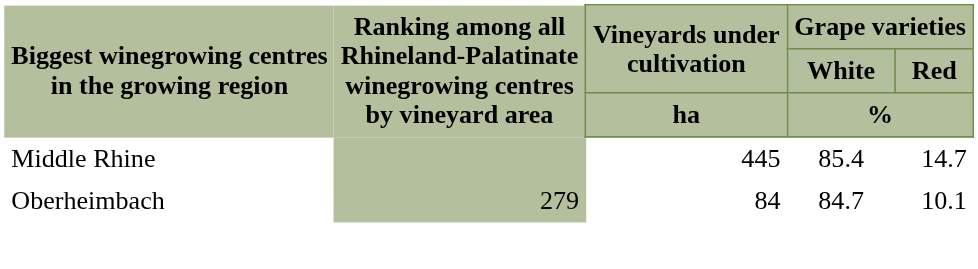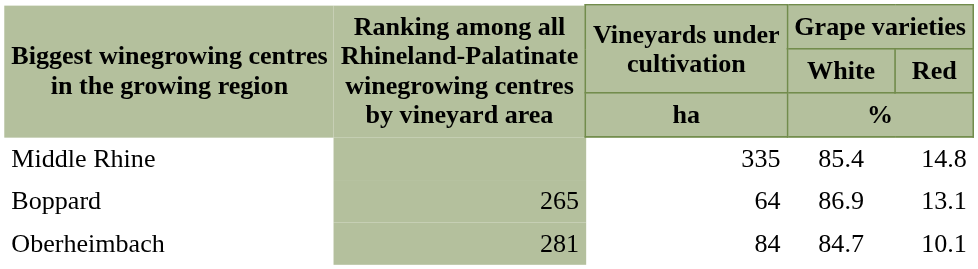Middle Rhine | Vineyards under cultivation / ha: 445 -> 335
Middle Rhine | Grape varieties / Red / %: 14.7 -> 14.8
+ row: Boppard | 265 | 64 | 86.9 | 13.1
Oberheimbach | column 2: 279 -> 281
